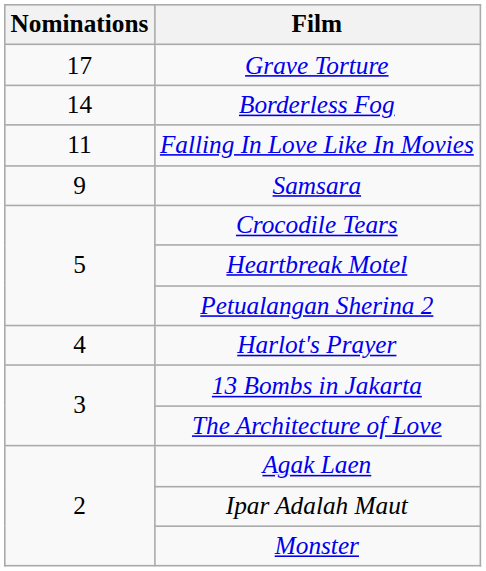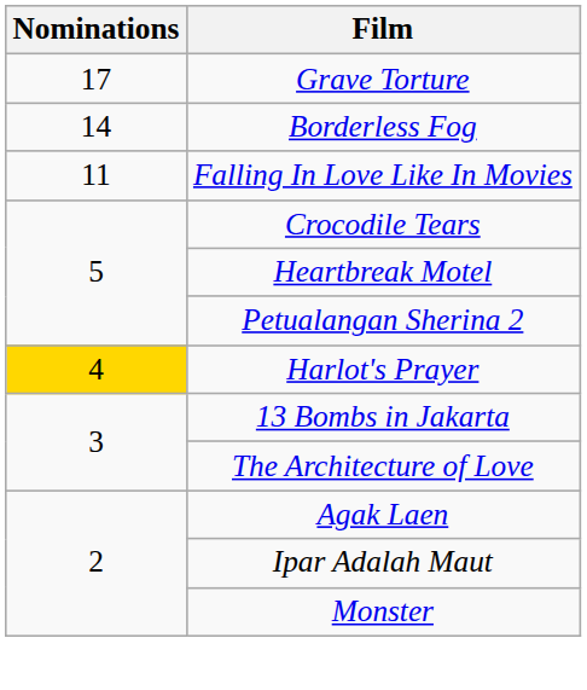- row: 9 | Samsara
Harlot's Prayer | Nominations: no background -> gold background
